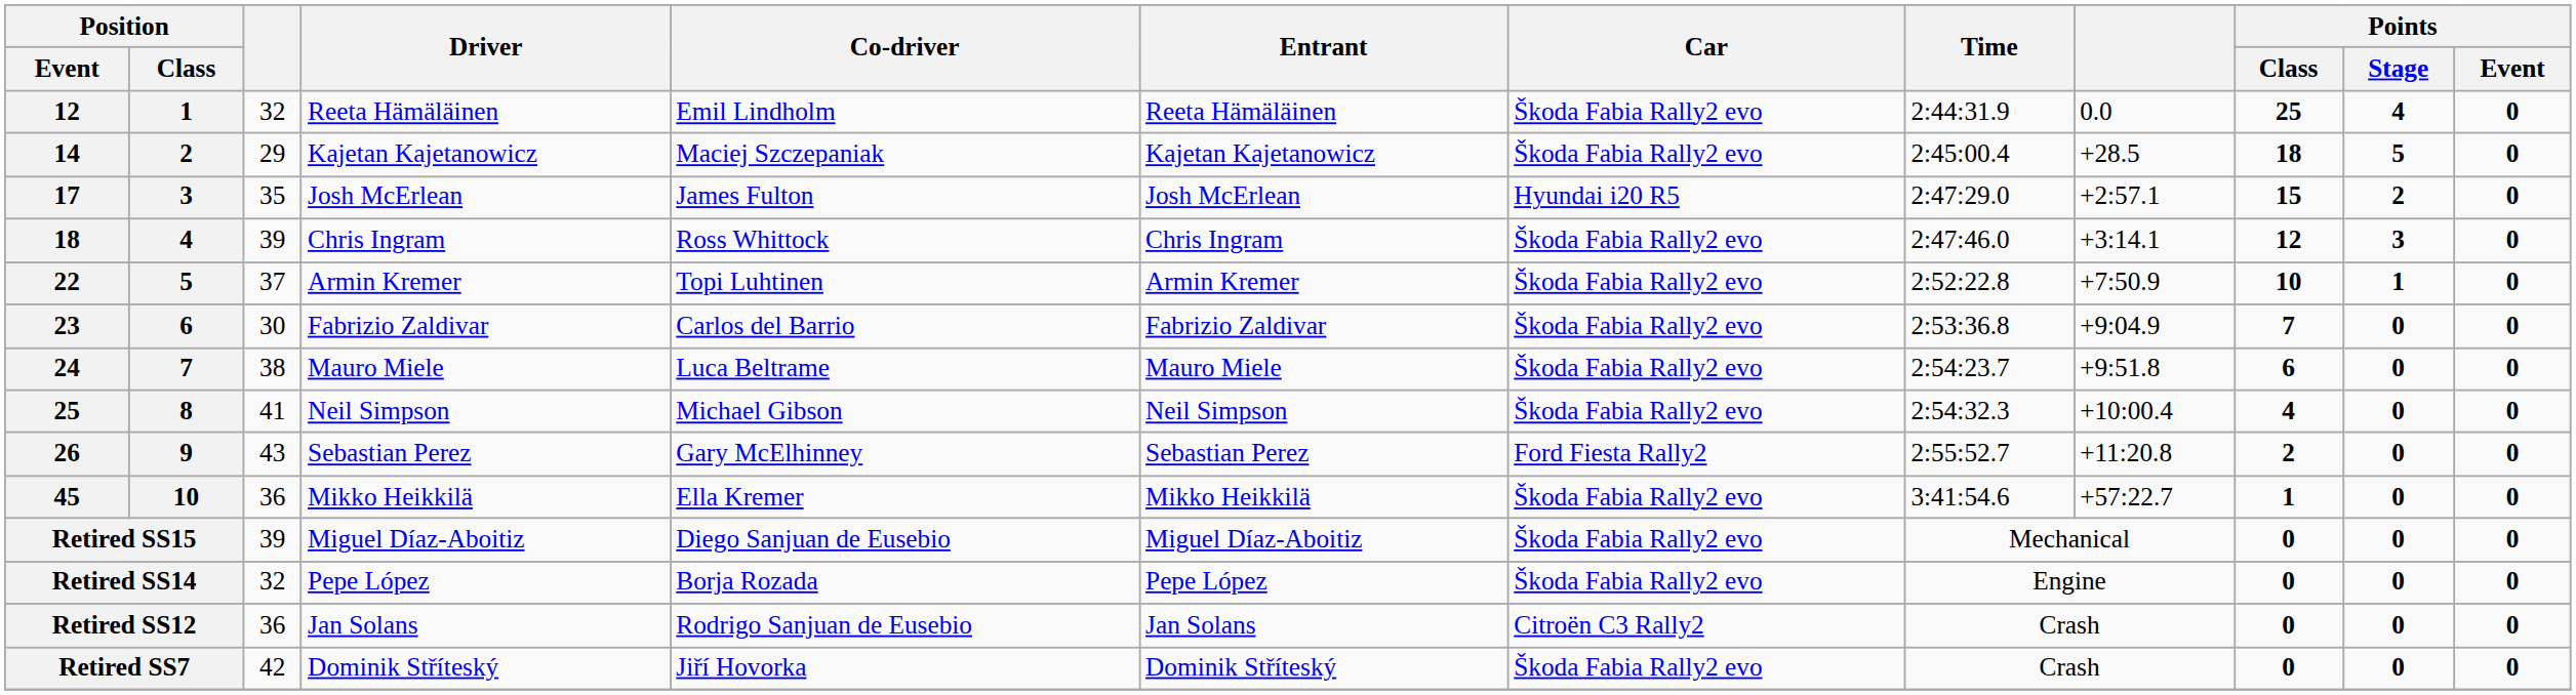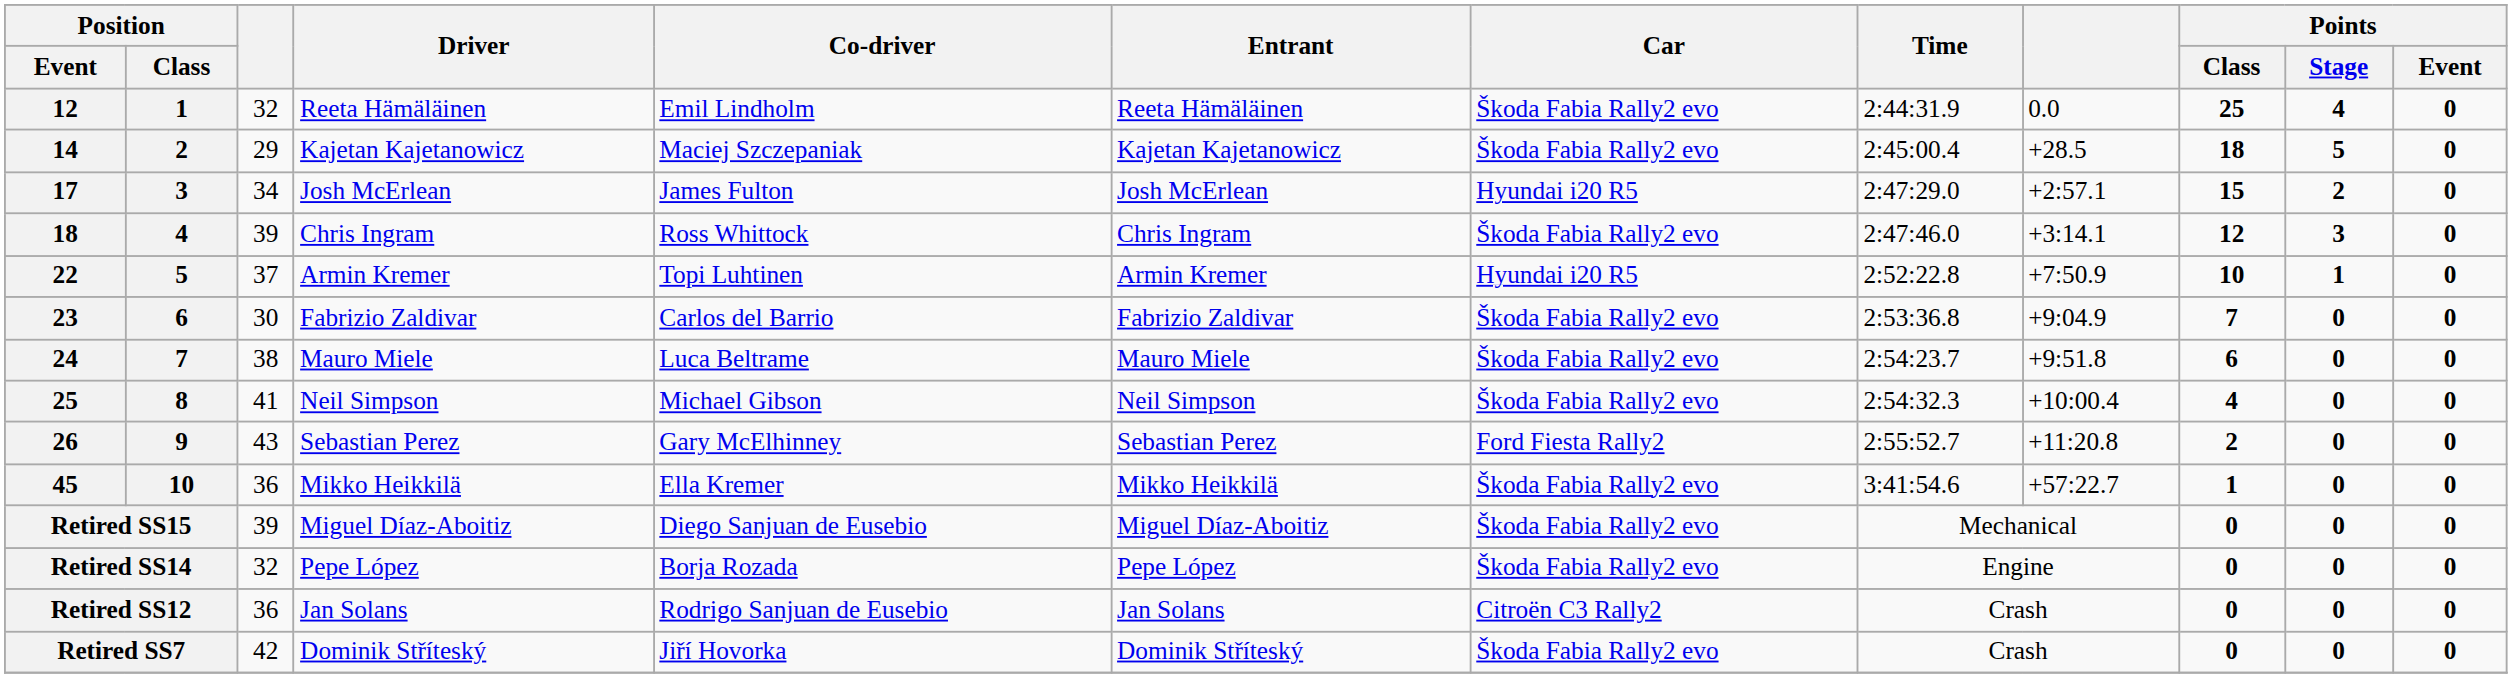17 | column 3: 35 -> 34
22 | Car: Škoda Fabia Rally2 evo -> Hyundai i20 R5
